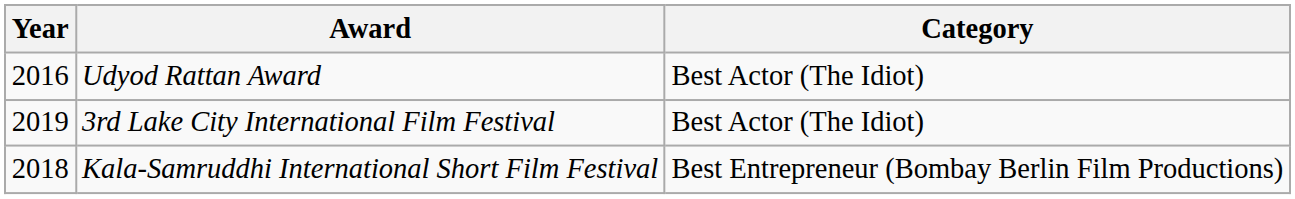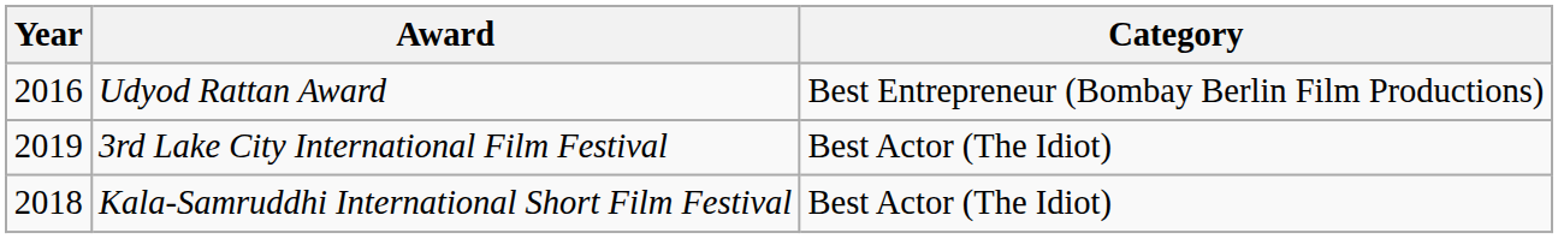Udyod Rattan Award | Category: Best Actor (The Idiot) -> Best Entrepreneur (Bombay Berlin Film Productions)
Kala-Samruddhi International Short Film Festival | Category: Best Entrepreneur (Bombay Berlin Film Productions) -> Best Actor (The Idiot)
